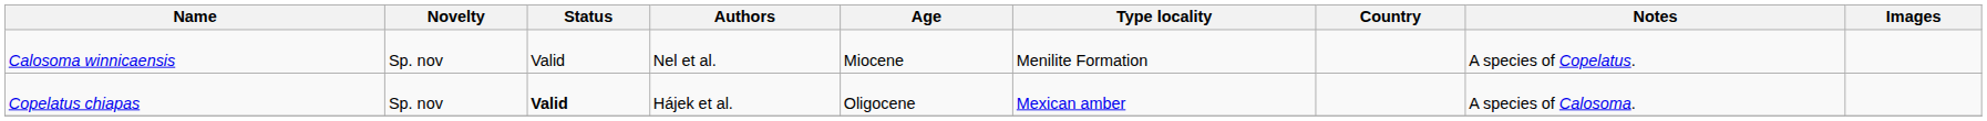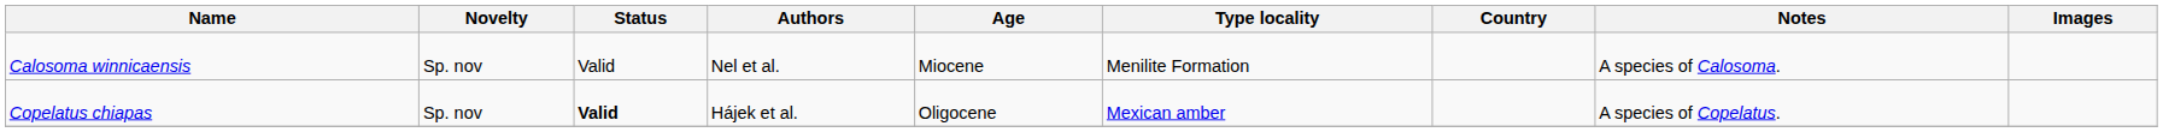Calosoma winnicaensis | Notes: A species of Copelatus. -> A species of Calosoma.
Copelatus chiapas | Notes: A species of Calosoma. -> A species of Copelatus.
